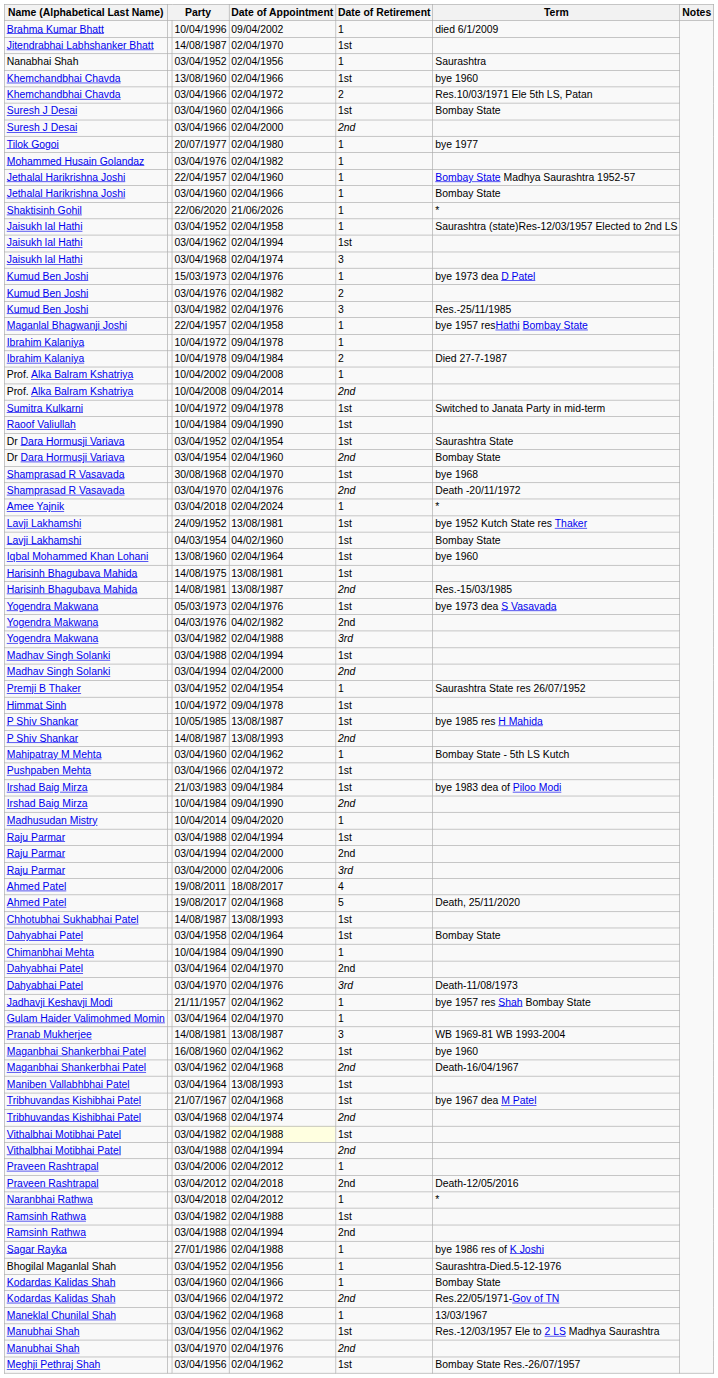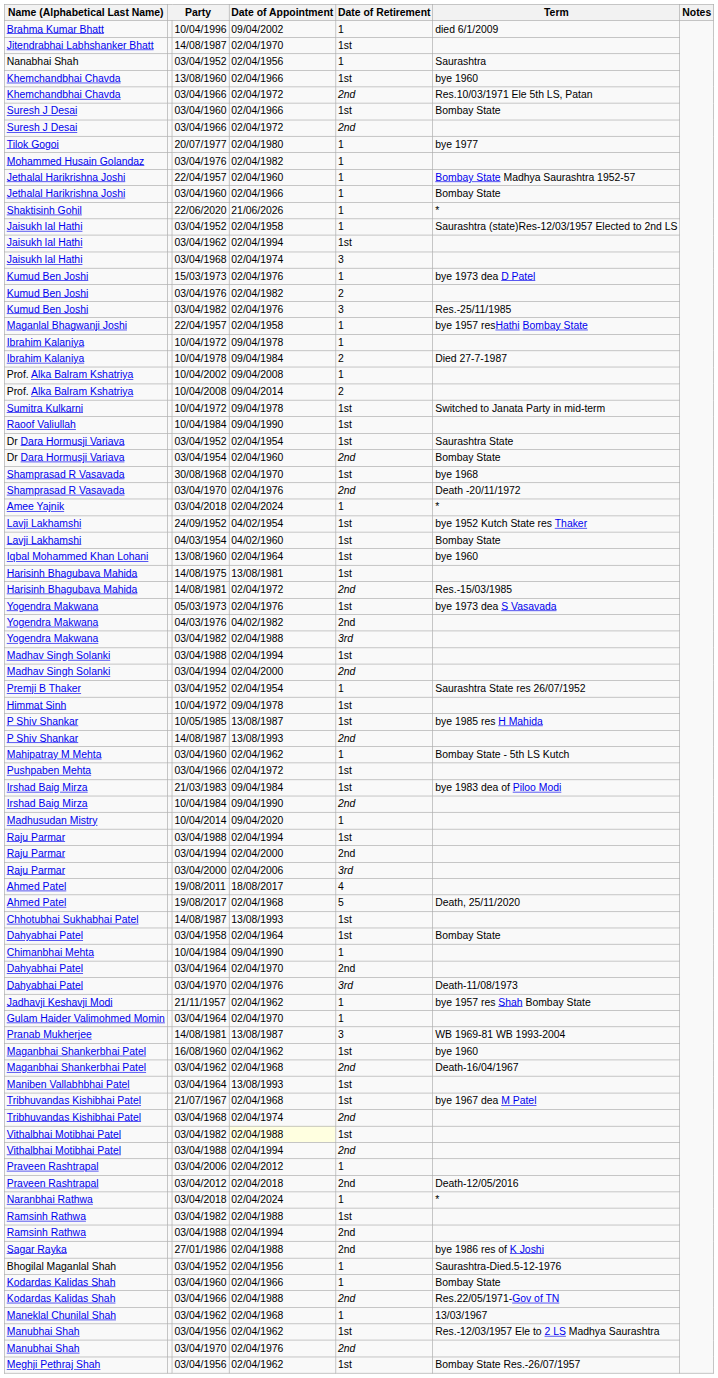Khemchandbhai Chavda / 03/04/1966 | Date of Retirement: 2 -> 2nd
Suresh J Desai / 03/04/1966 | Date of Appointment: 02/04/2000 -> 02/04/1972
Prof. Alka Balram Kshatriya / 10/04/2008 | Date of Retirement: 2nd -> 2
Lavji Lakhamshi / 24/09/1952 | Date of Appointment: 13/08/1981 -> 04/02/1954
Harisinh Bhagubava Mahida / 14/08/1981 | Date of Appointment: 13/08/1987 -> 02/04/1972
Naranbhai Rathwa | Date of Appointment: 02/04/2012 -> 02/04/2024
Sagar Rayka | Date of Retirement: 1 -> 2nd
Kodardas Kalidas Shah / 03/04/1966 | Date of Appointment: 02/04/1972 -> 02/04/1988
